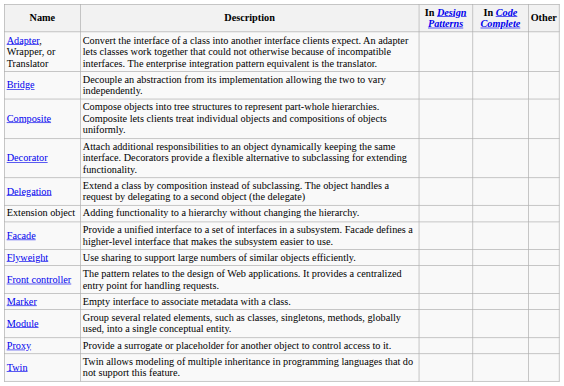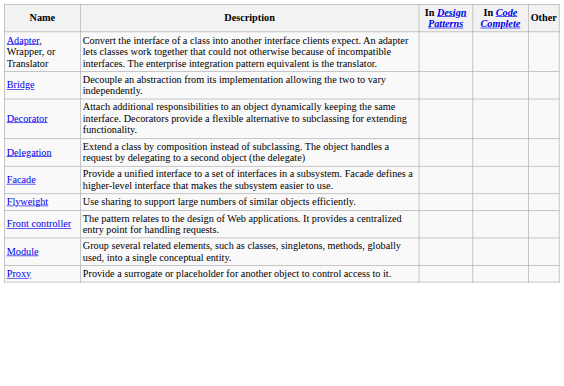- row: Composite | Compose objects into tree structures to represent part-whole hierarchies. Composite lets clients treat individual objects and compositions of objects uniformly.
- row: Extension object | Adding functionality to a hierarchy without changing the hierarchy.
- row: Marker | Empty interface to associate metadata with a class.
- row: Twin | Twin allows modeling of multiple inheritance in programming languages that do not support this feature.
